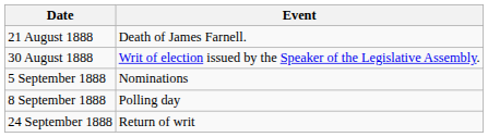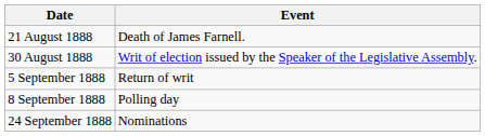5 September 1888 | Event: Nominations -> Return of writ
24 September 1888 | Event: Return of writ -> Nominations
